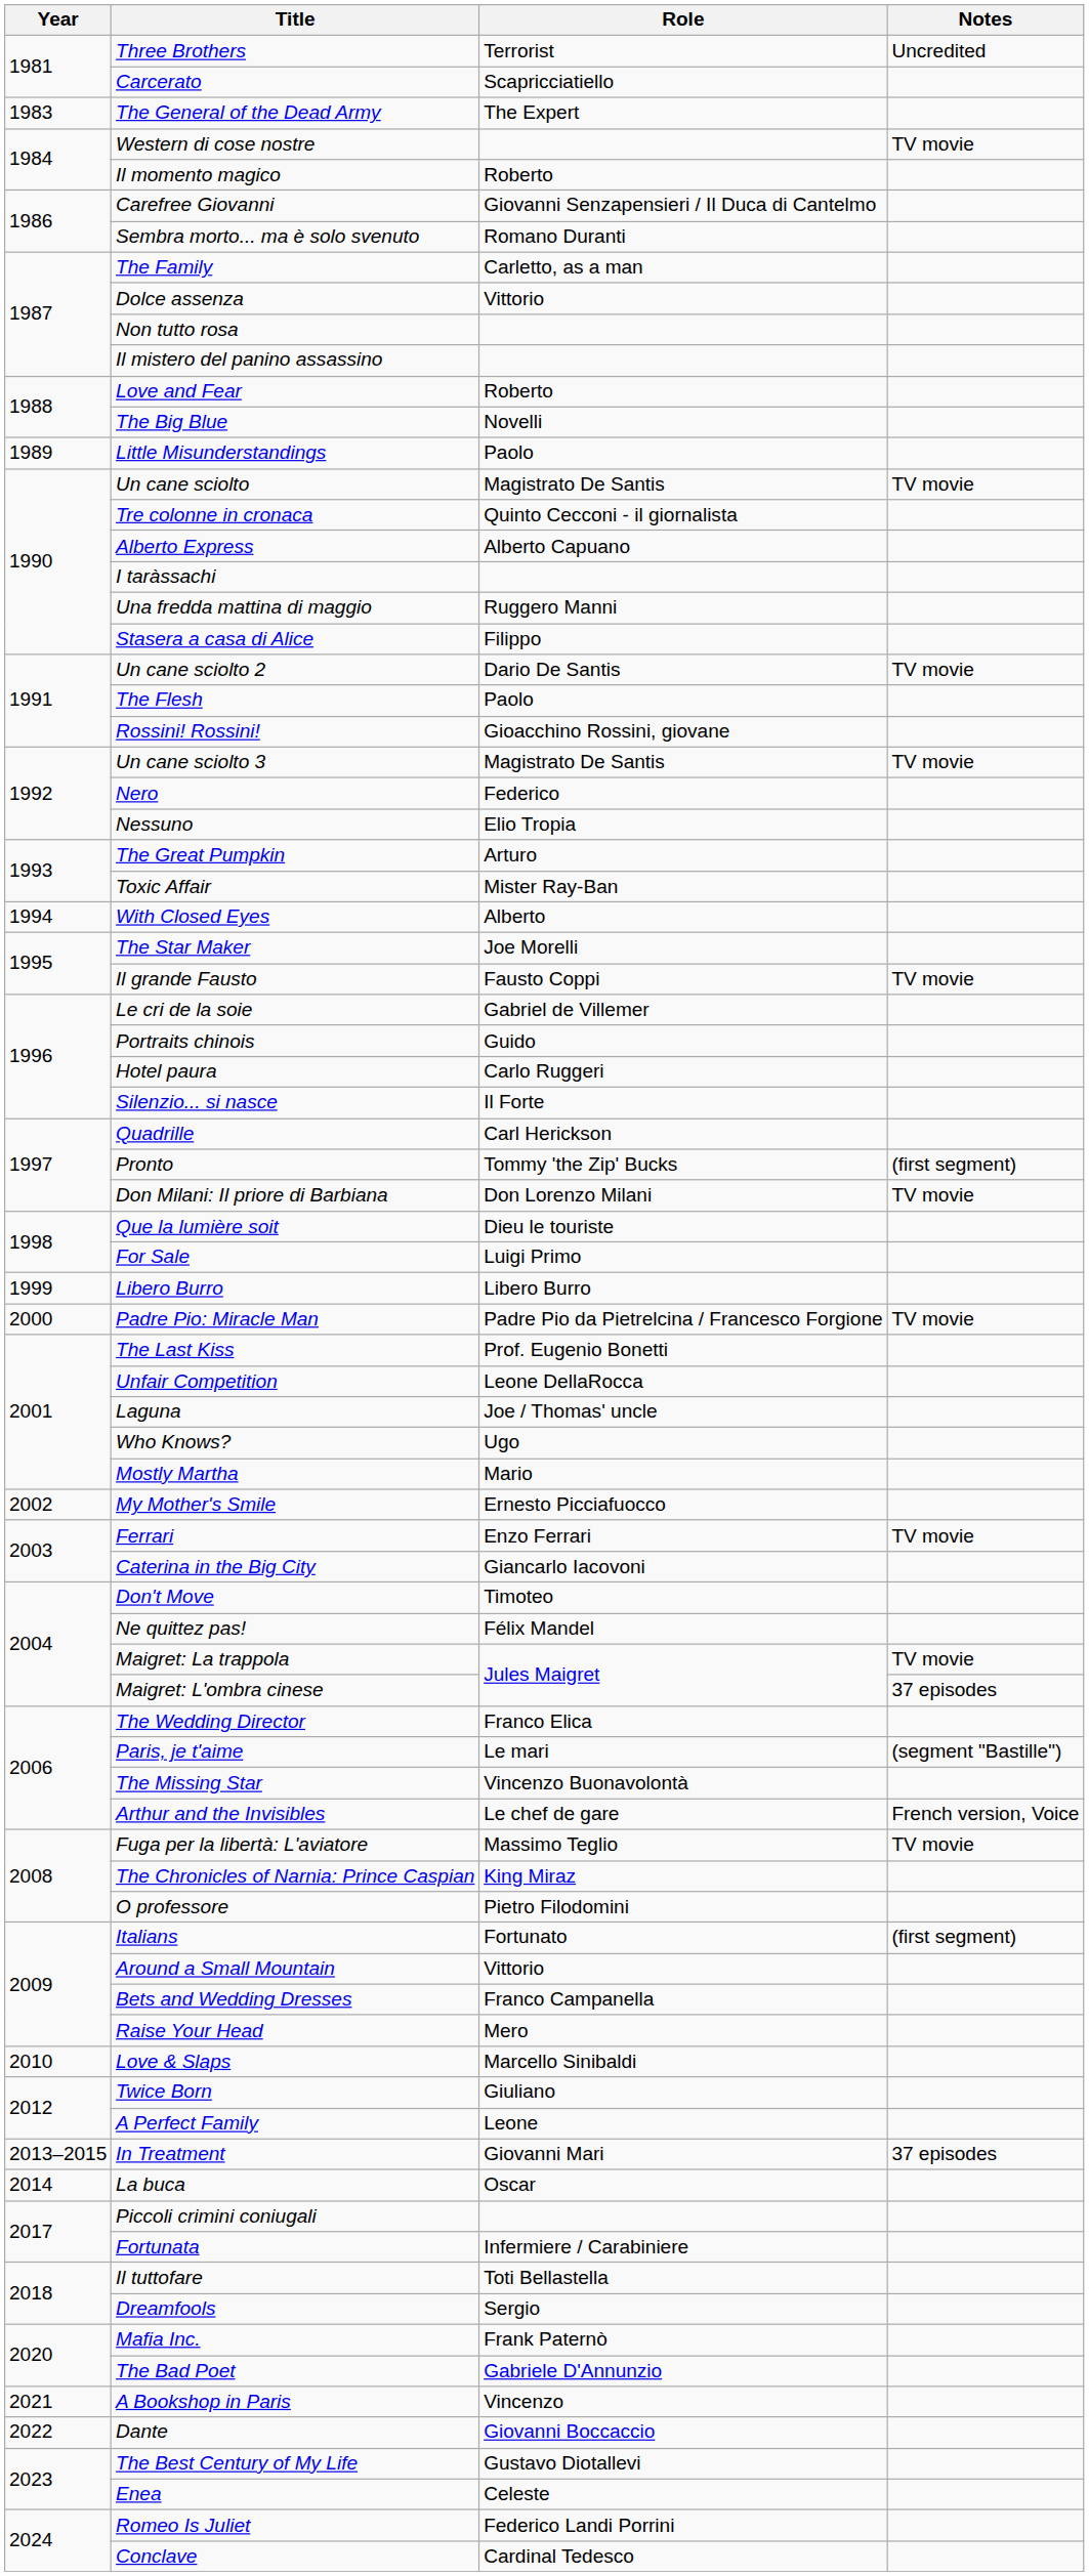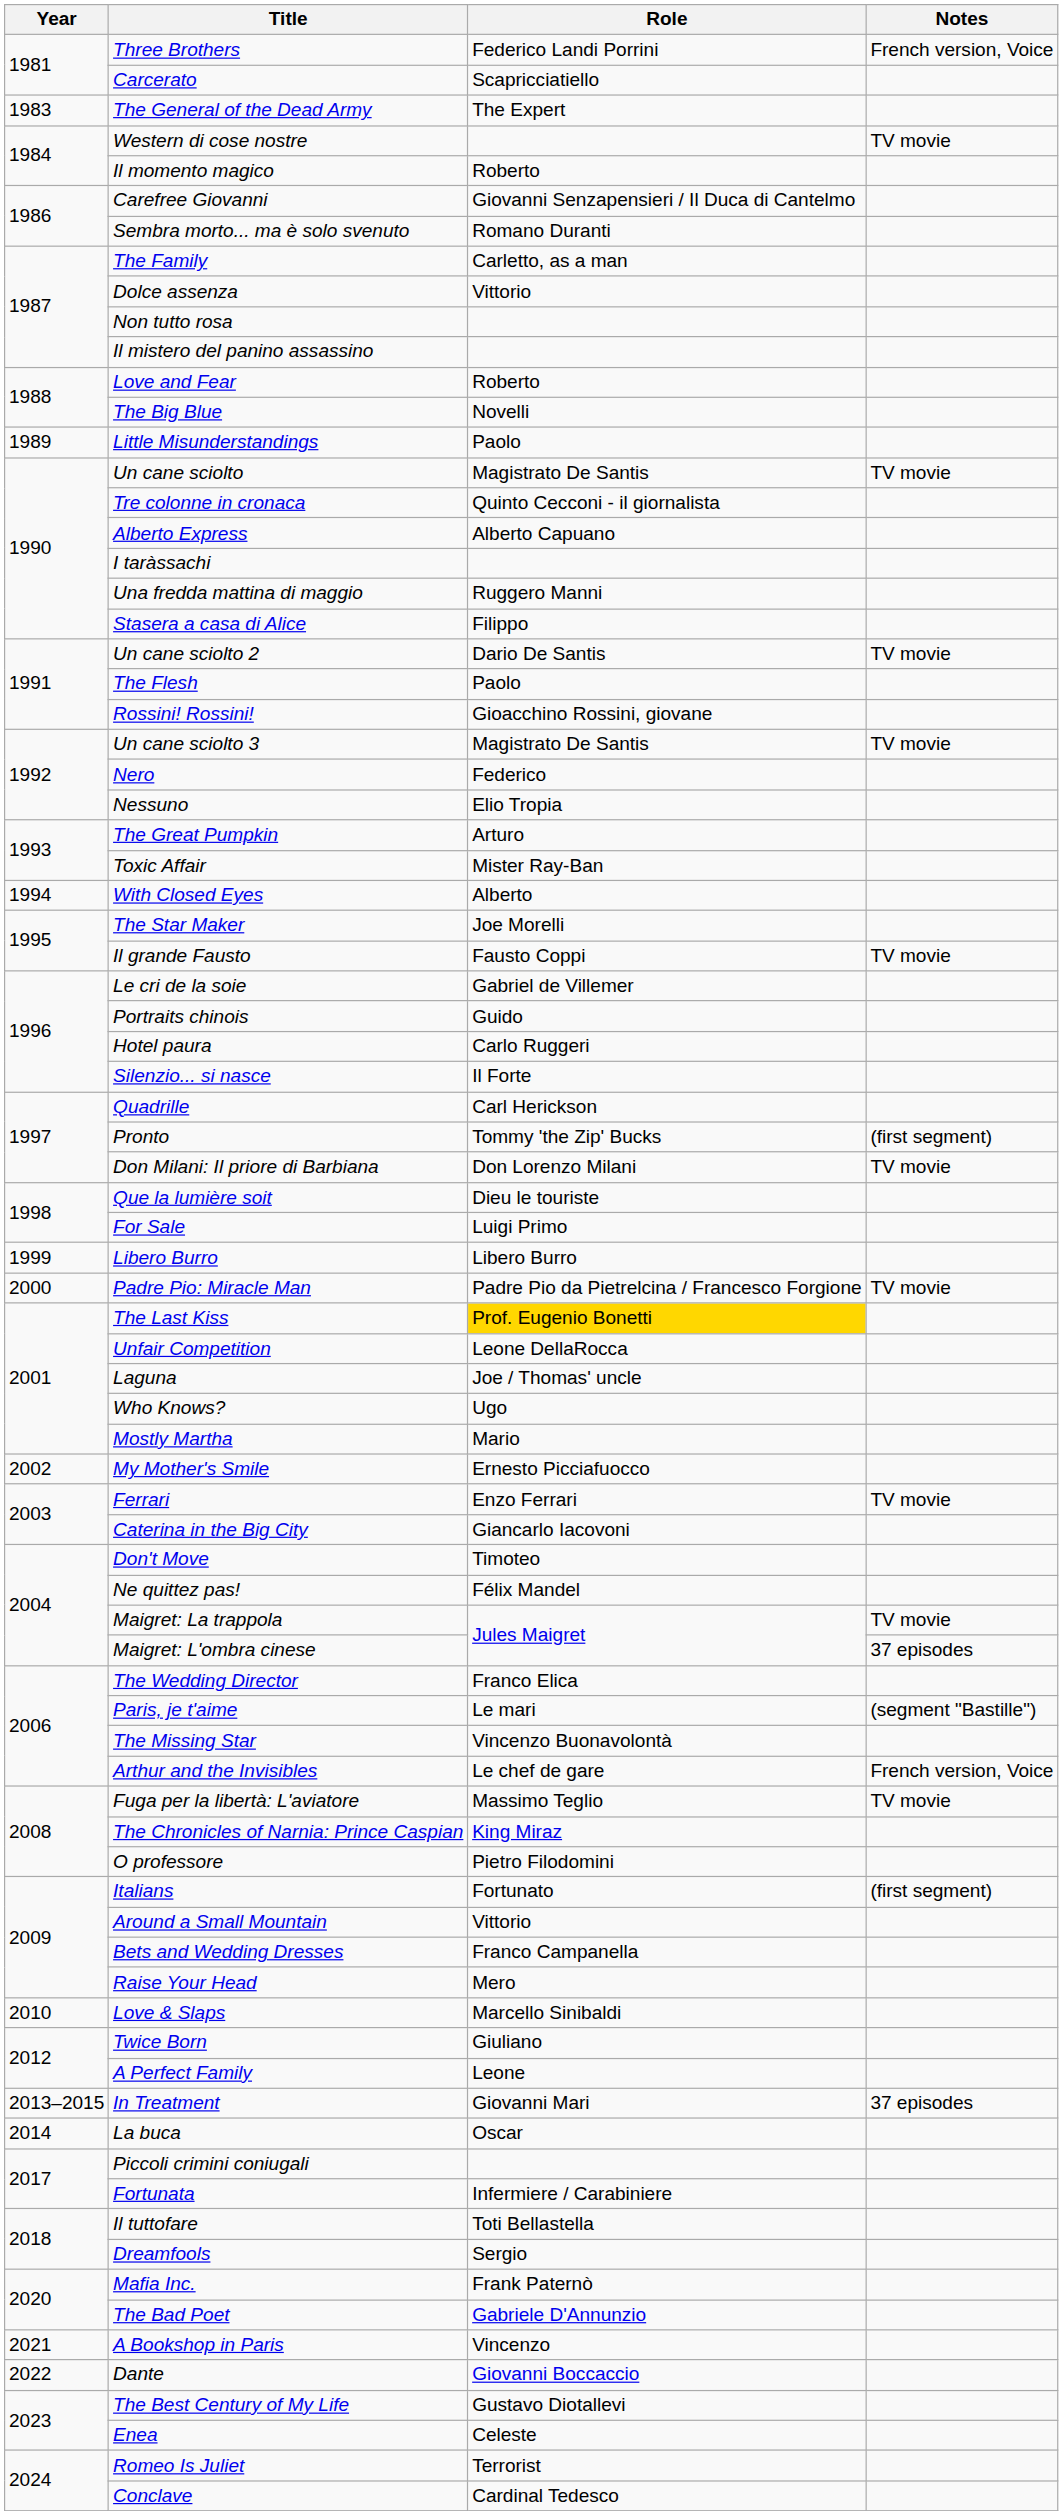Three Brothers | Role: Terrorist -> Federico Landi Porrini
Three Brothers | Notes: Uncredited -> French version, Voice
The Last Kiss | Role: no background -> gold background
Romeo Is Juliet | Role: Federico Landi Porrini -> Terrorist
